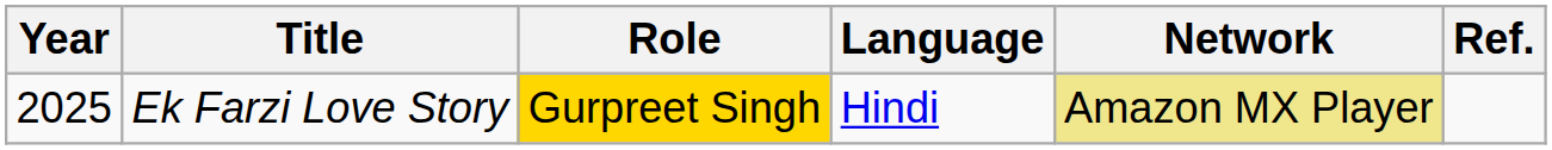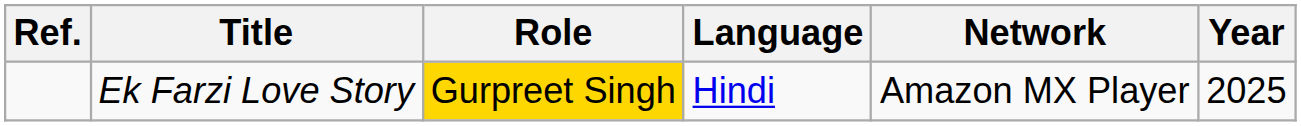columns swapped: Year <-> Ref.
Ek Farzi Love Story | Network: khaki background -> no background
